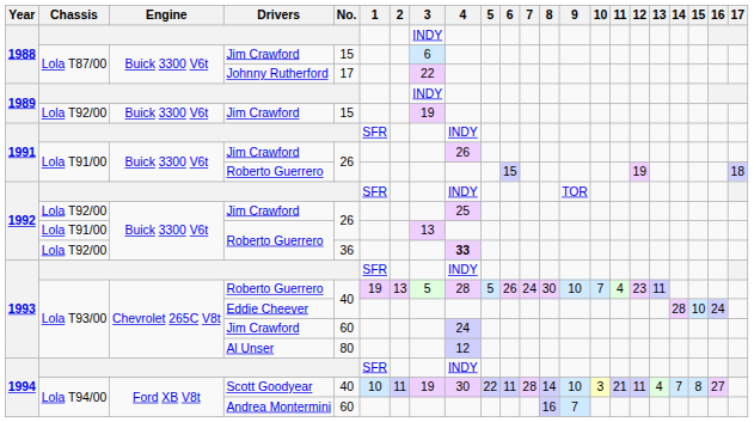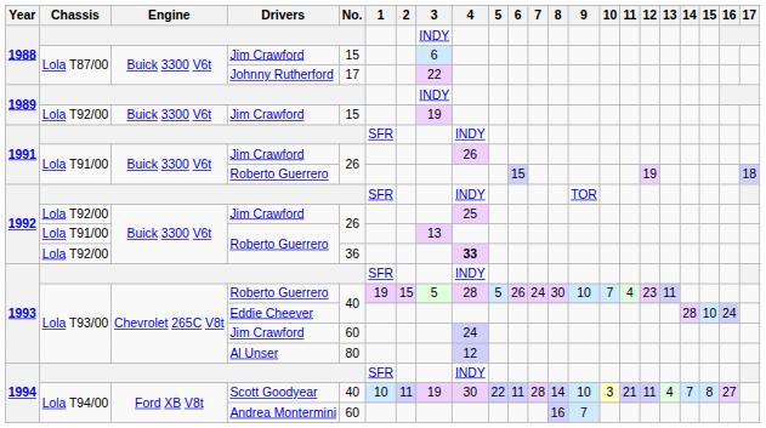1993 / Roberto Guerrero | 2: 13 -> 15
